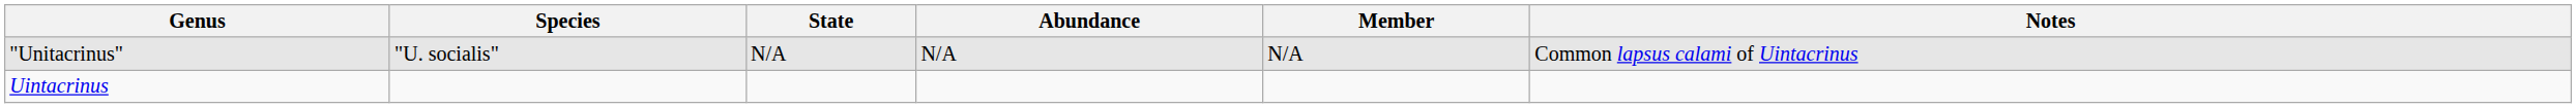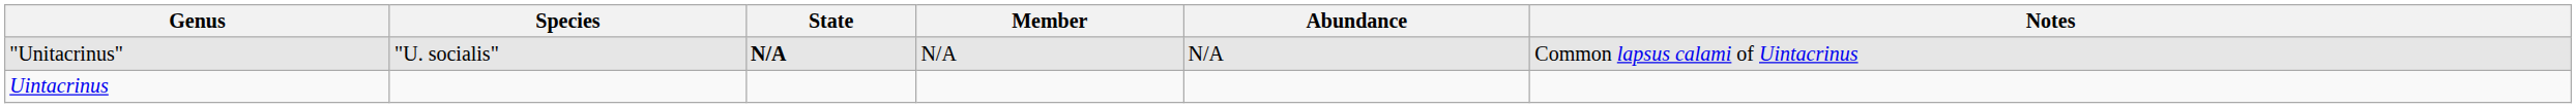columns swapped: Member <-> Abundance
"Unitacrinus" | State: normal -> bold
